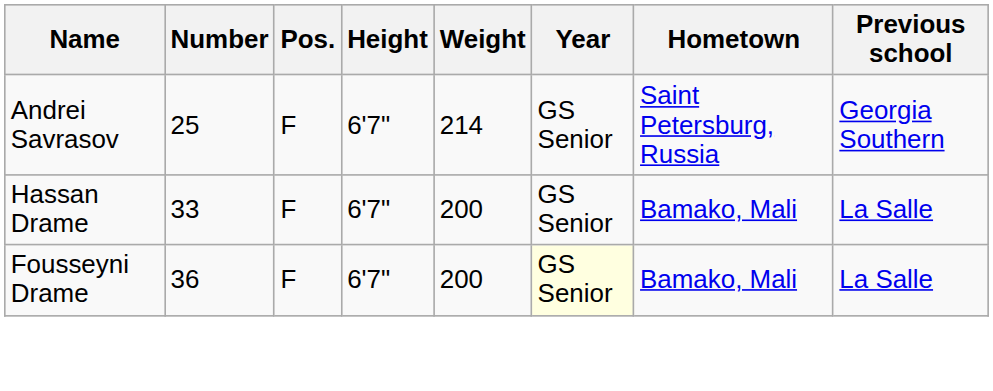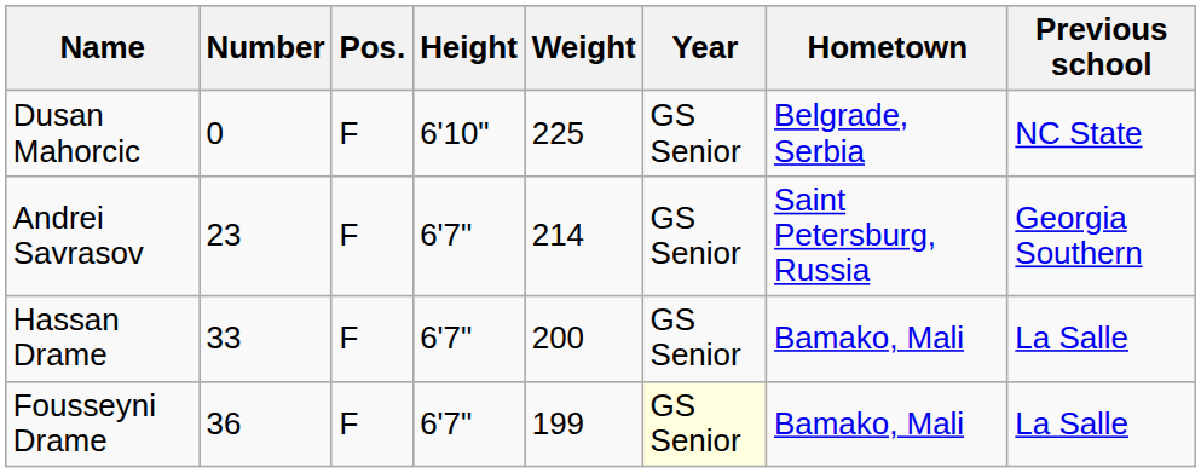+ row: Dusan Mahorcic | 0 | F | 6'10" | 225 | GS Senior | Belgrade, Serbia | NC State
Andrei Savrasov | Number: 25 -> 23
Fousseyni Drame | Weight: 200 -> 199
